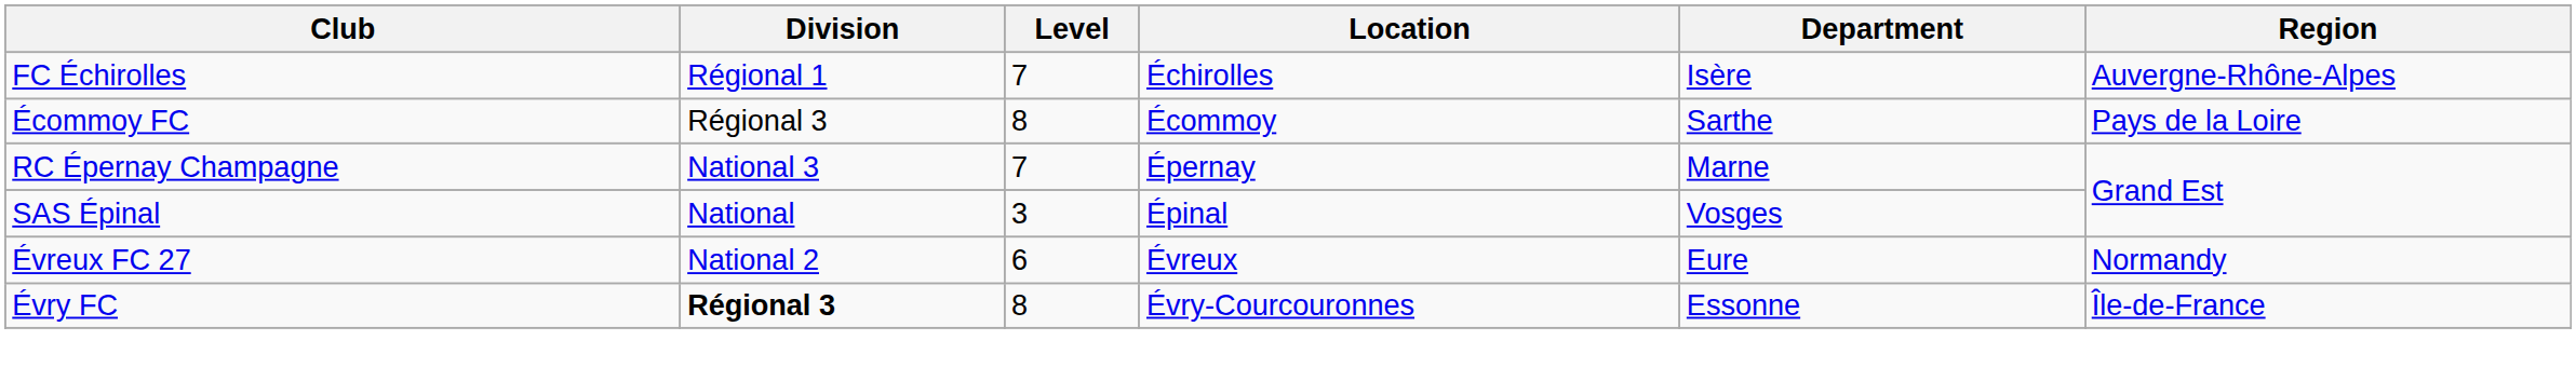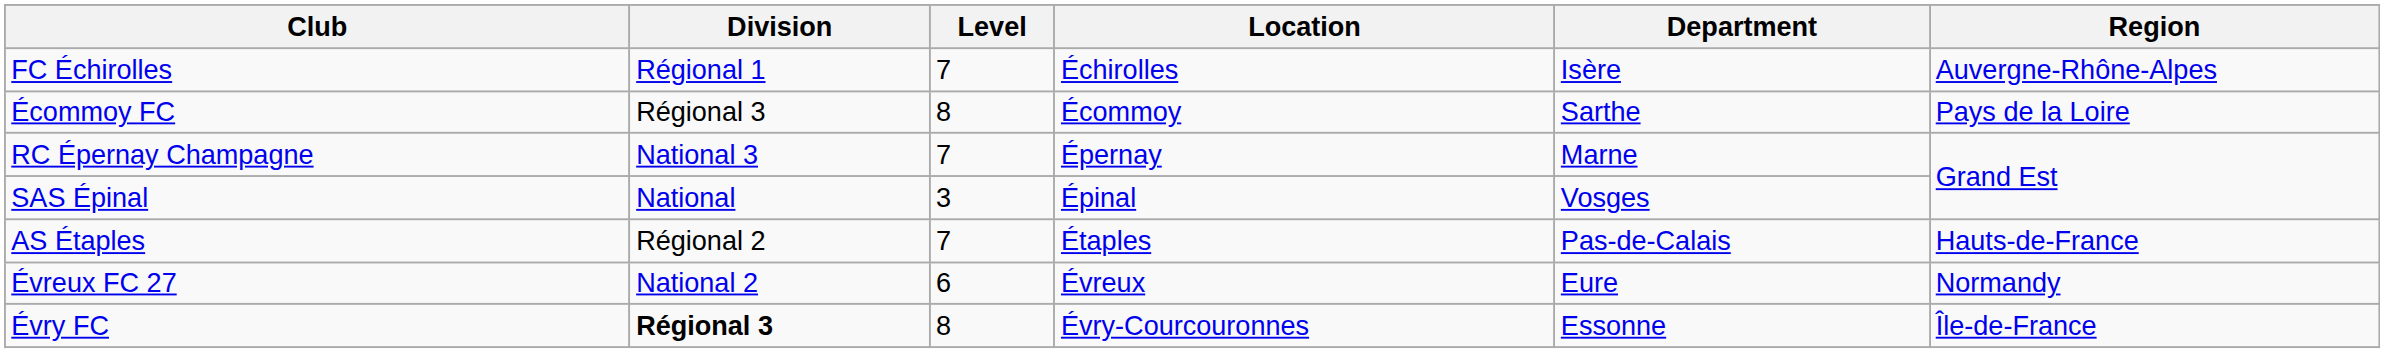+ row: AS Étaples | Régional 2 | 7 | Étaples | Pas-de-Calais | Hauts-de-France
